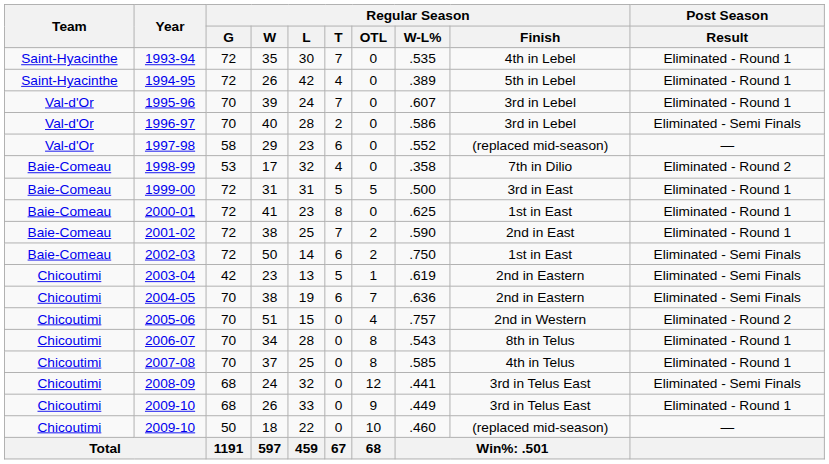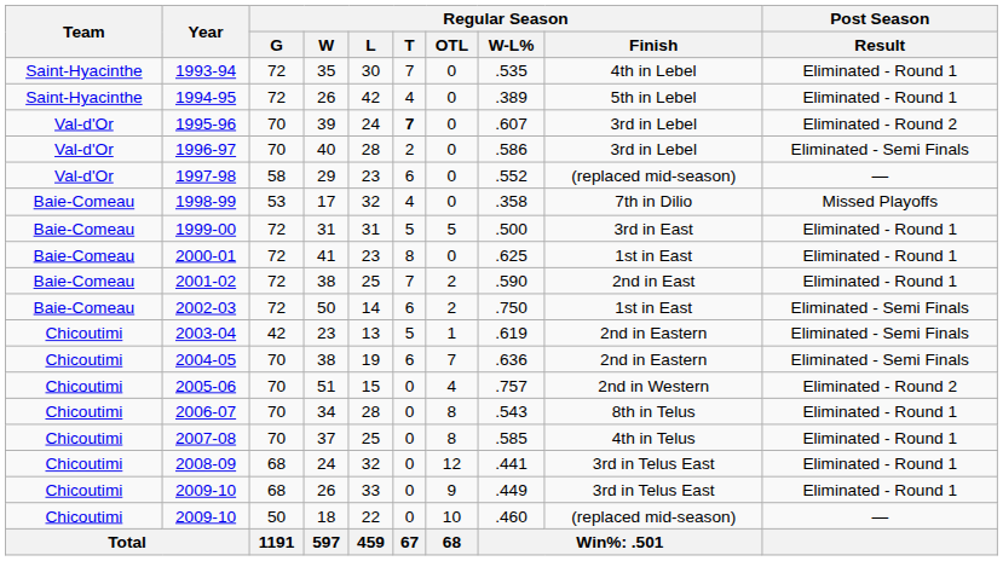1995-96 | Regular Season / T: normal -> bold
1995-96 | Post Season / Result: Eliminated - Round 1 -> Eliminated - Round 2
1998-99 | Post Season / Result: Eliminated - Round 2 -> Missed Playoffs
2008-09 | Post Season / Result: Eliminated - Semi Finals -> Eliminated - Round 1
